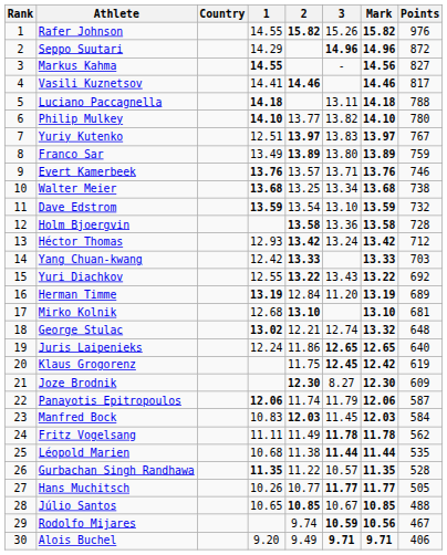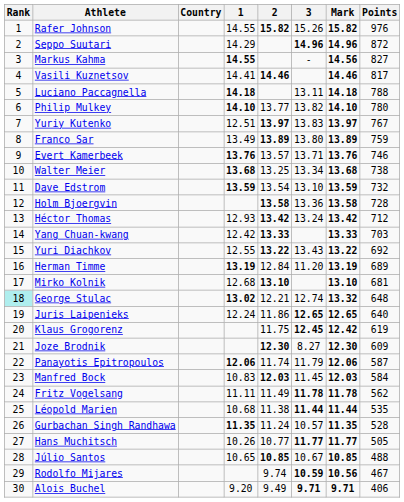George Stulac | Rank: no background -> paleturquoise background
Gurbachan Singh Randhawa | 2: 11.22 -> 11.24
